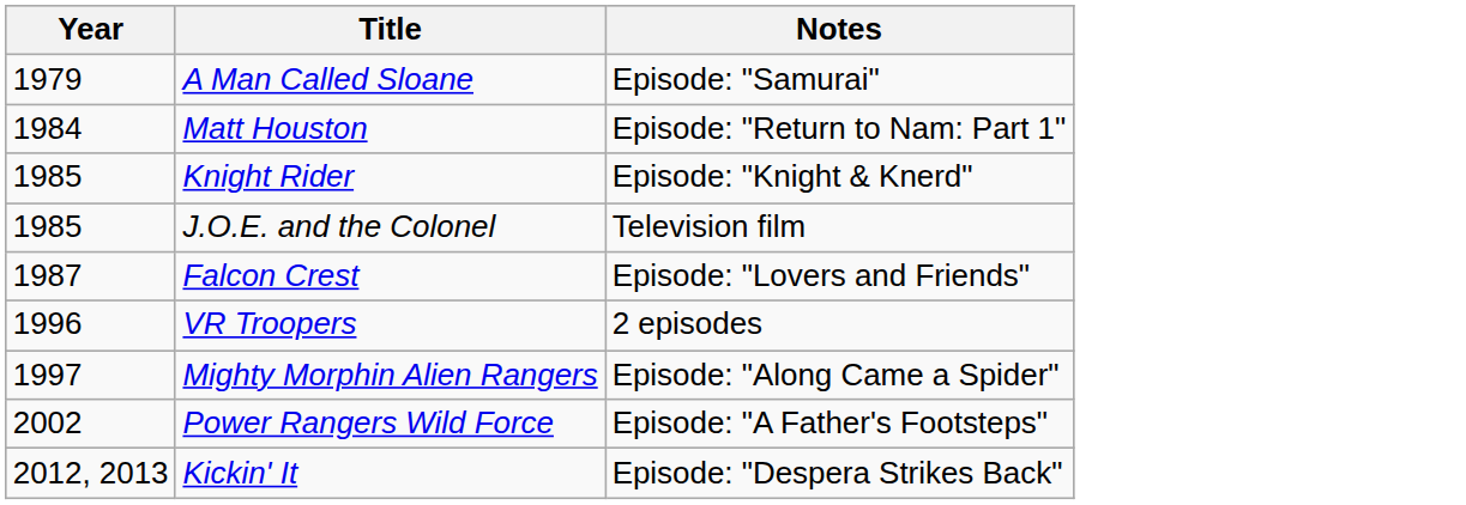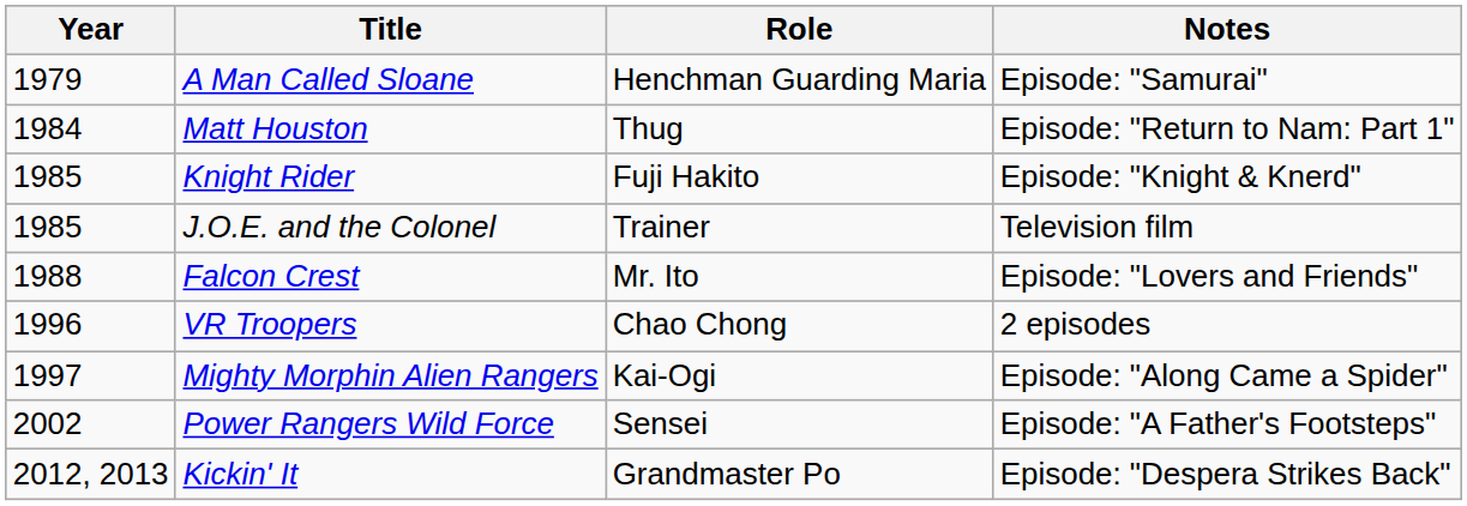+ column: Role | Henchman Guarding Maria | Thug | Fuji Hakito | Trainer | Mr. Ito | Chao Chong | Kai-Ogi | Sensei | Grandmaster Po
Falcon Crest | Year: 1987 -> 1988
